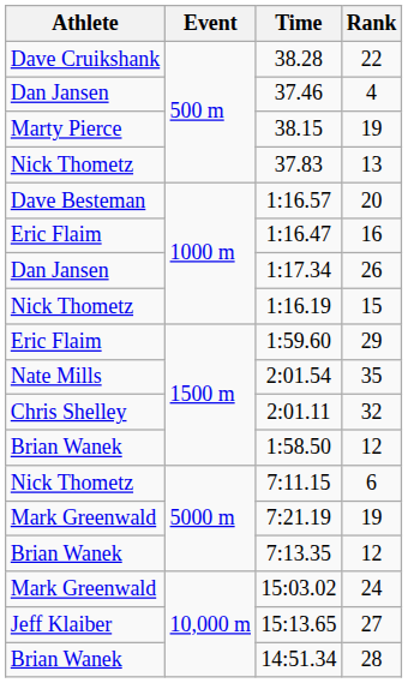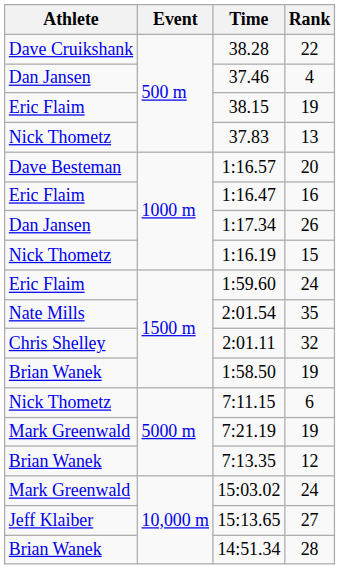38.15 | Athlete: Marty Pierce -> Eric Flaim
1:59.60 | Rank: 29 -> 24
1:58.50 | Rank: 12 -> 19
